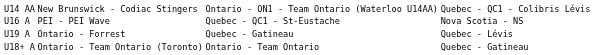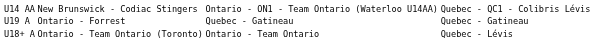- row: U16 A | PEI - PEI Wave | Quebec - QC1 - St-Eustache | Nova Scotia - NS
U19 A | column 4: Quebec - Lévis -> Quebec - Gatineau
U18+ A | column 4: Quebec - Gatineau -> Quebec - Lévis
